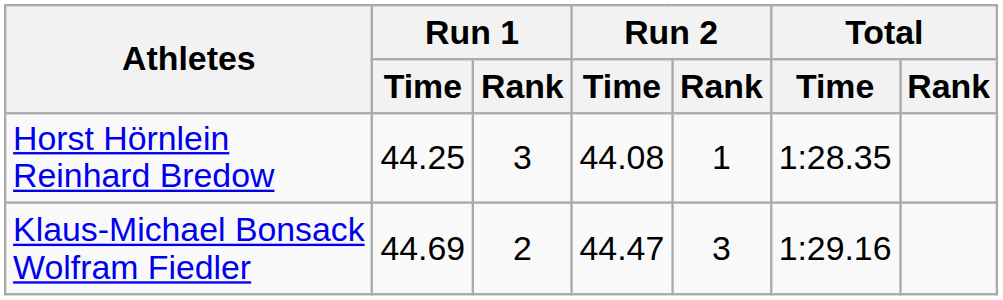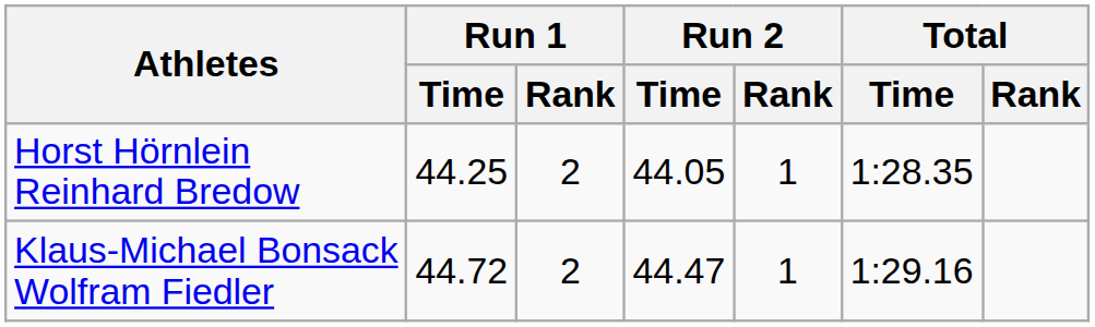Horst Hörnlein Reinhard Bredow | Run 1 / Rank: 3 -> 2
Horst Hörnlein Reinhard Bredow | Run 2 / Time: 44.08 -> 44.05
Klaus-Michael Bonsack Wolfram Fiedler | Run 1 / Time: 44.69 -> 44.72
Klaus-Michael Bonsack Wolfram Fiedler | Run 2 / Rank: 3 -> 1
